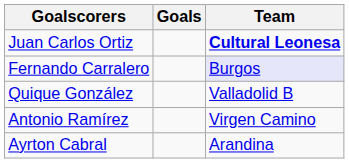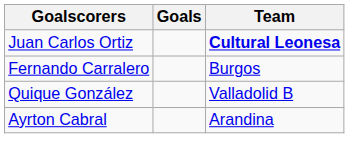Fernando Carralero | Team: lavender background -> no background
- row: Antonio Ramírez | Virgen Camino
